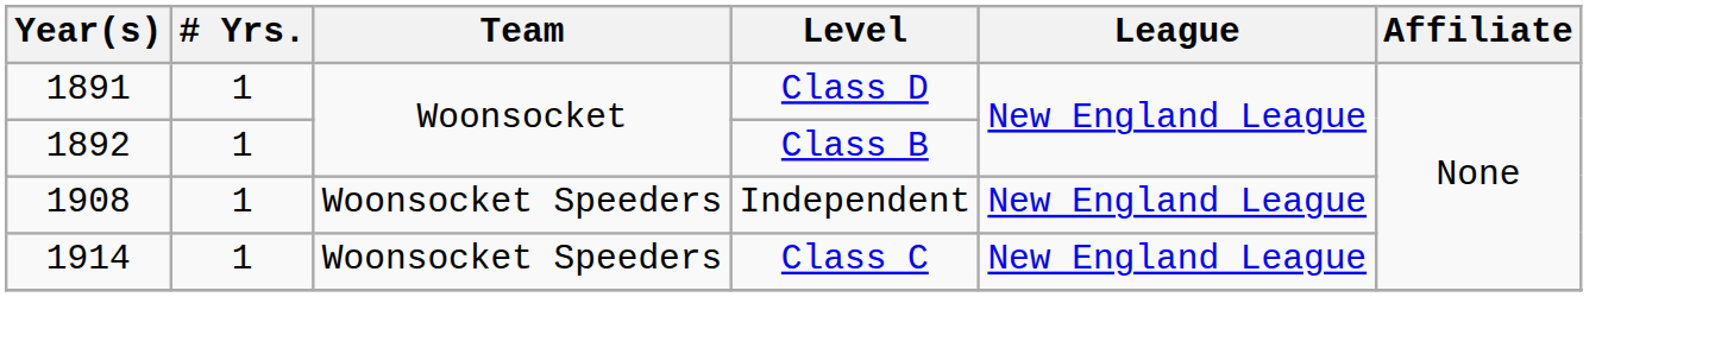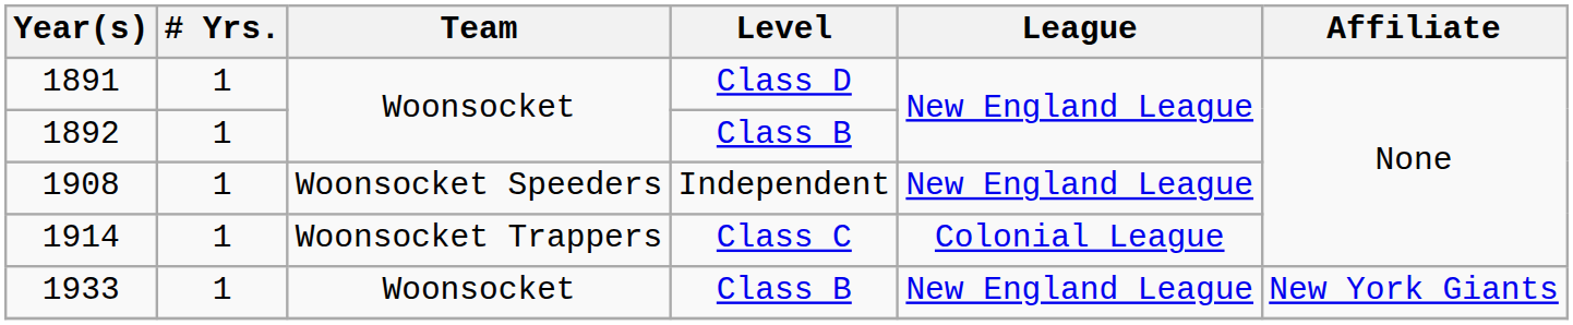1914 | Team: Woonsocket Speeders -> Woonsocket Trappers
1914 | League: New England League -> Colonial League
+ row: 1933 | 1 | Woonsocket | Class B | New England League | New York Giants
